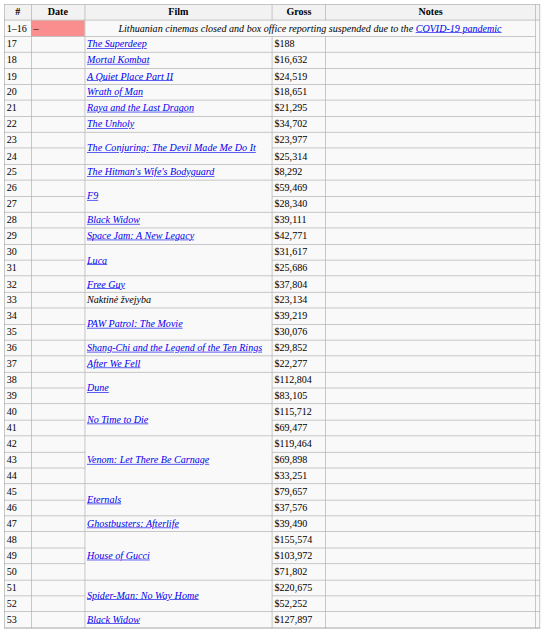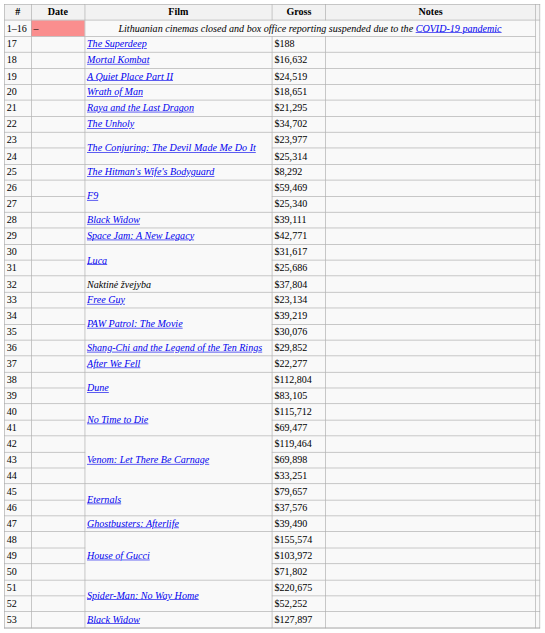27 | Gross: $28,340 -> $25,340
32 | Film: Free Guy -> Naktinė žvejyba
33 | Film: Naktinė žvejyba -> Free Guy
